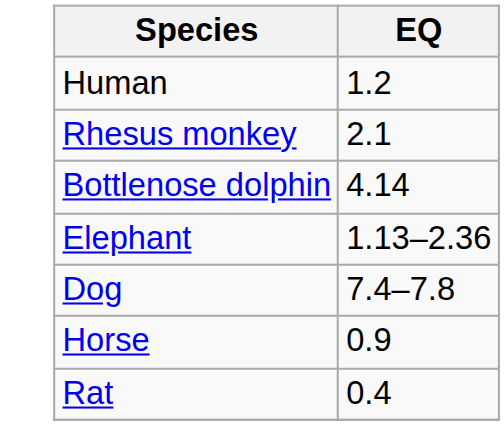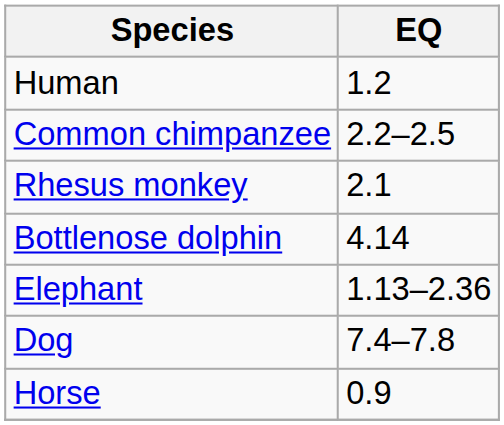+ row: Common chimpanzee | 2.2–2.5
- row: Rat | 0.4
